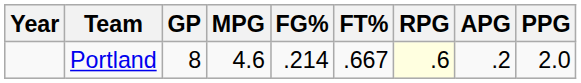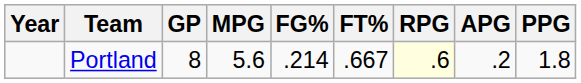Portland | MPG: 4.6 -> 5.6
Portland | PPG: 2.0 -> 1.8
